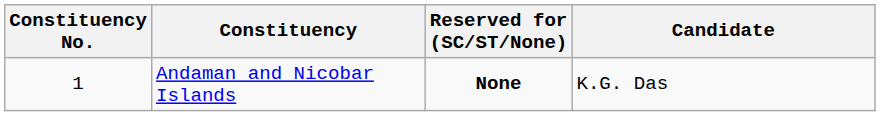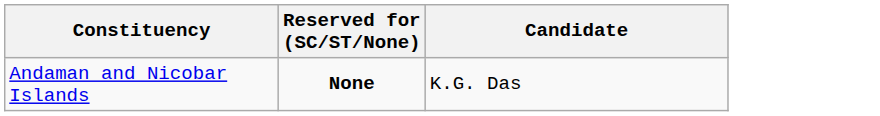- column: Constituency No. | 1
